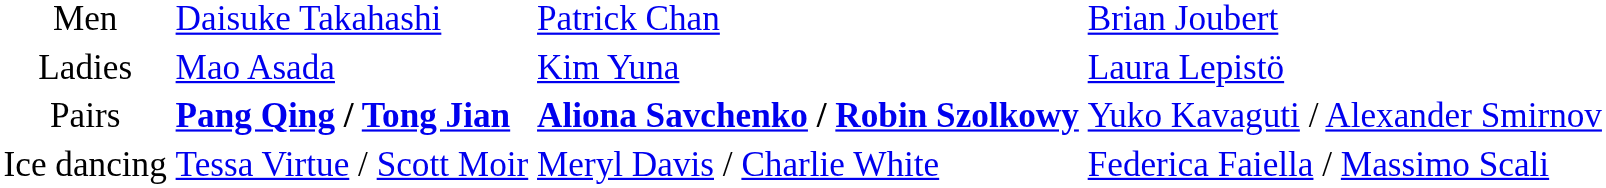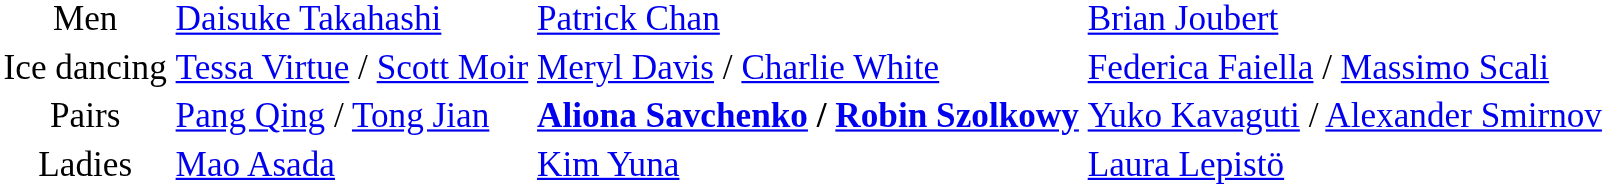rows swapped: Ladies <-> Ice dancing
Pairs | column 2: bold -> normal
